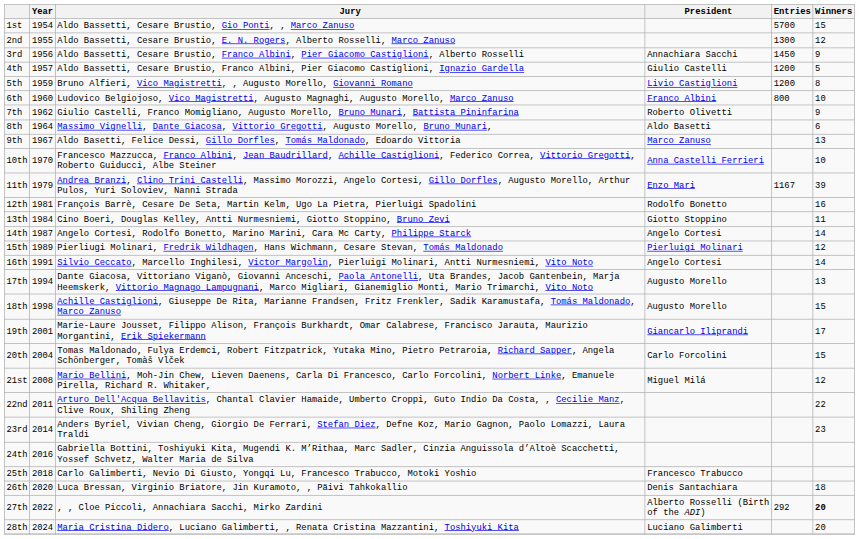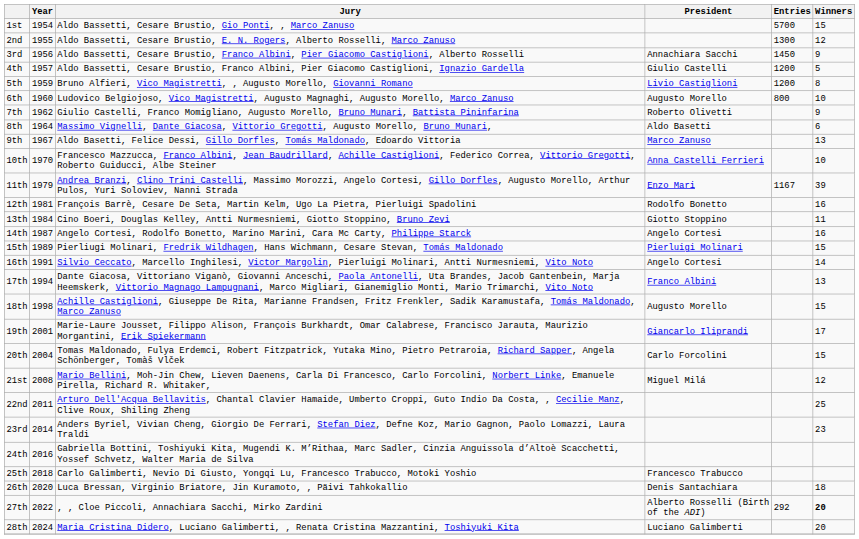6th | President: Franco Albini -> Augusto Morello
14th | Winners: 14 -> 16
15th | Winners: 12 -> 15
17th | President: Augusto Morello -> Franco Albini
22nd | Winners: 22 -> 25
